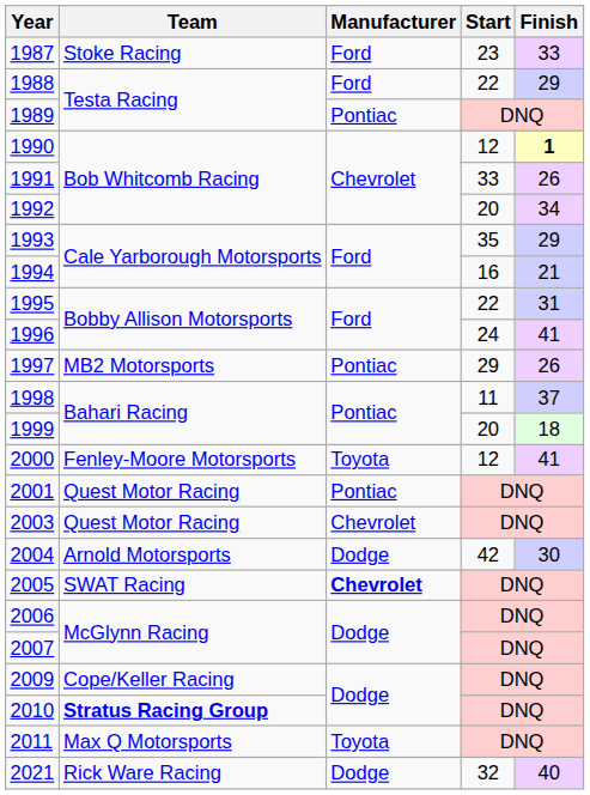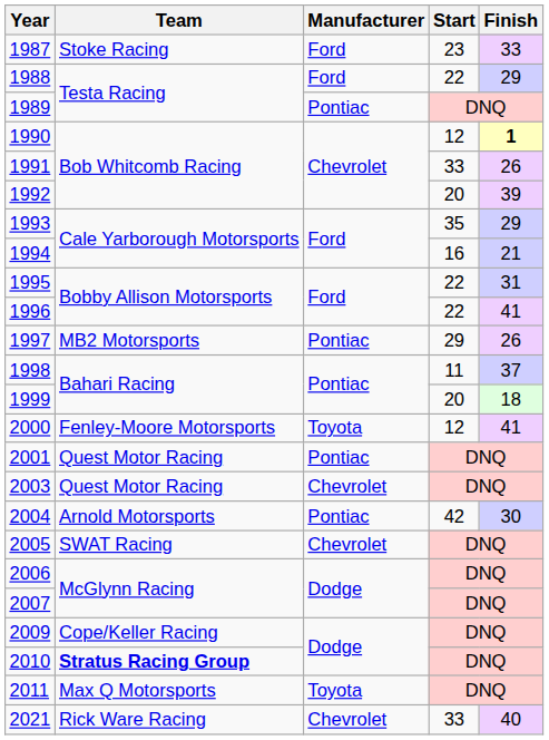1992 | Finish: 34 -> 39
1996 | Start: 24 -> 22
2004 | Manufacturer: Dodge -> Pontiac
2005 | Manufacturer: bold -> normal
2021 | Manufacturer: Dodge -> Chevrolet
2021 | Start: 32 -> 33
